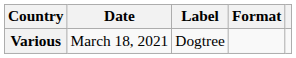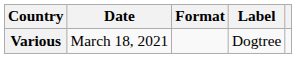columns swapped: Format <-> Label
